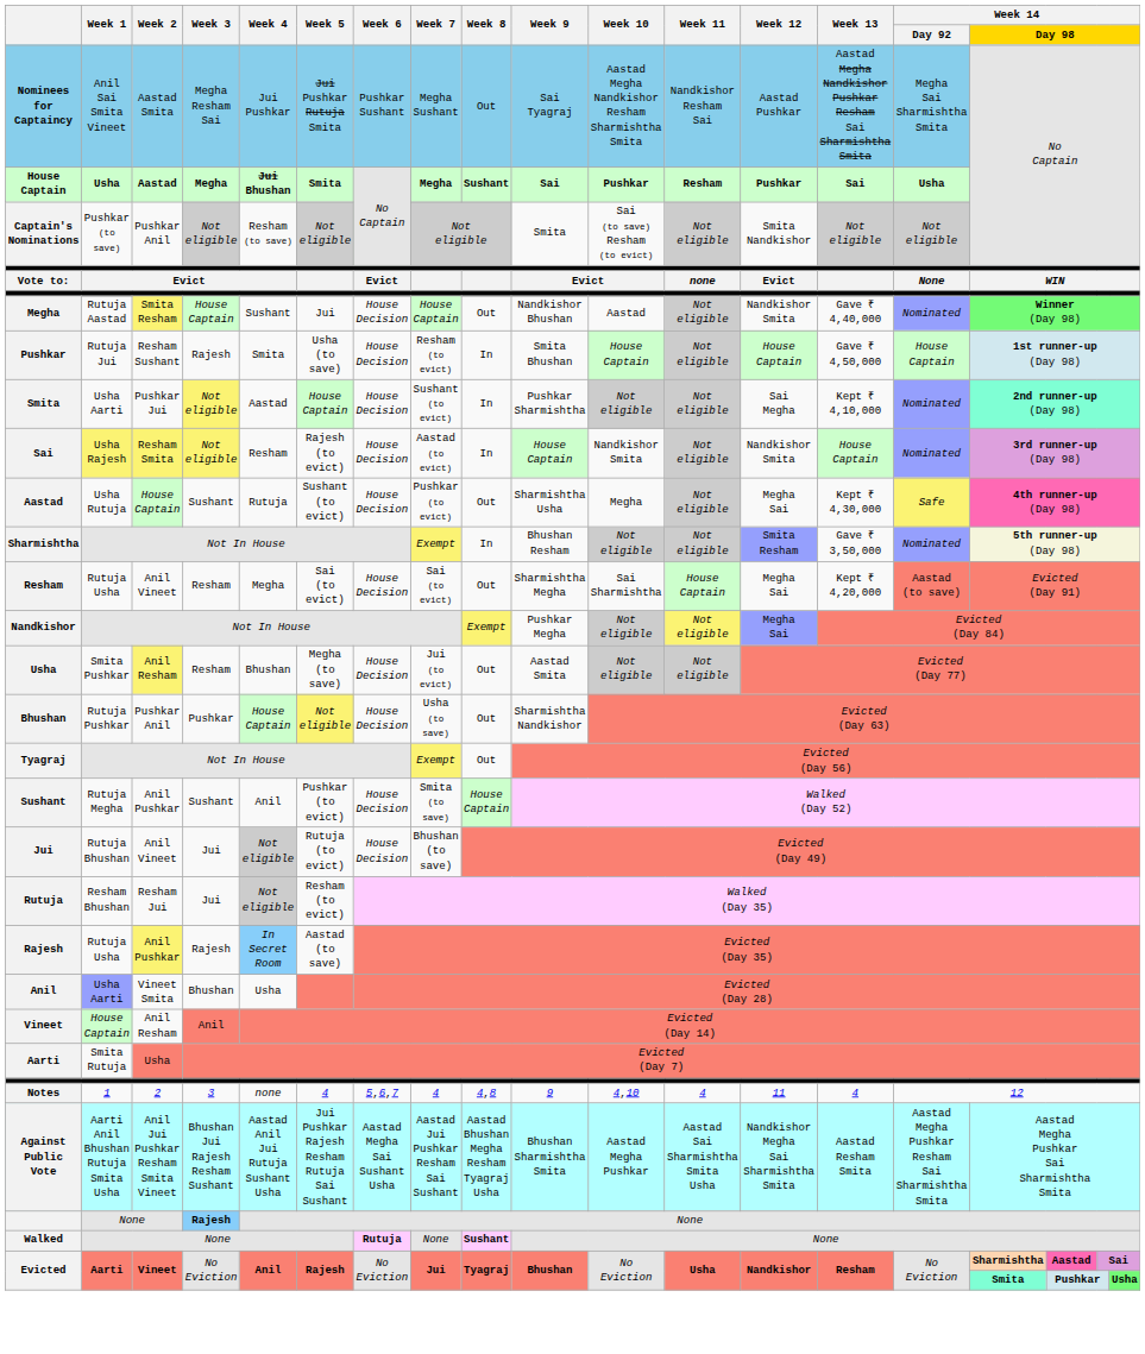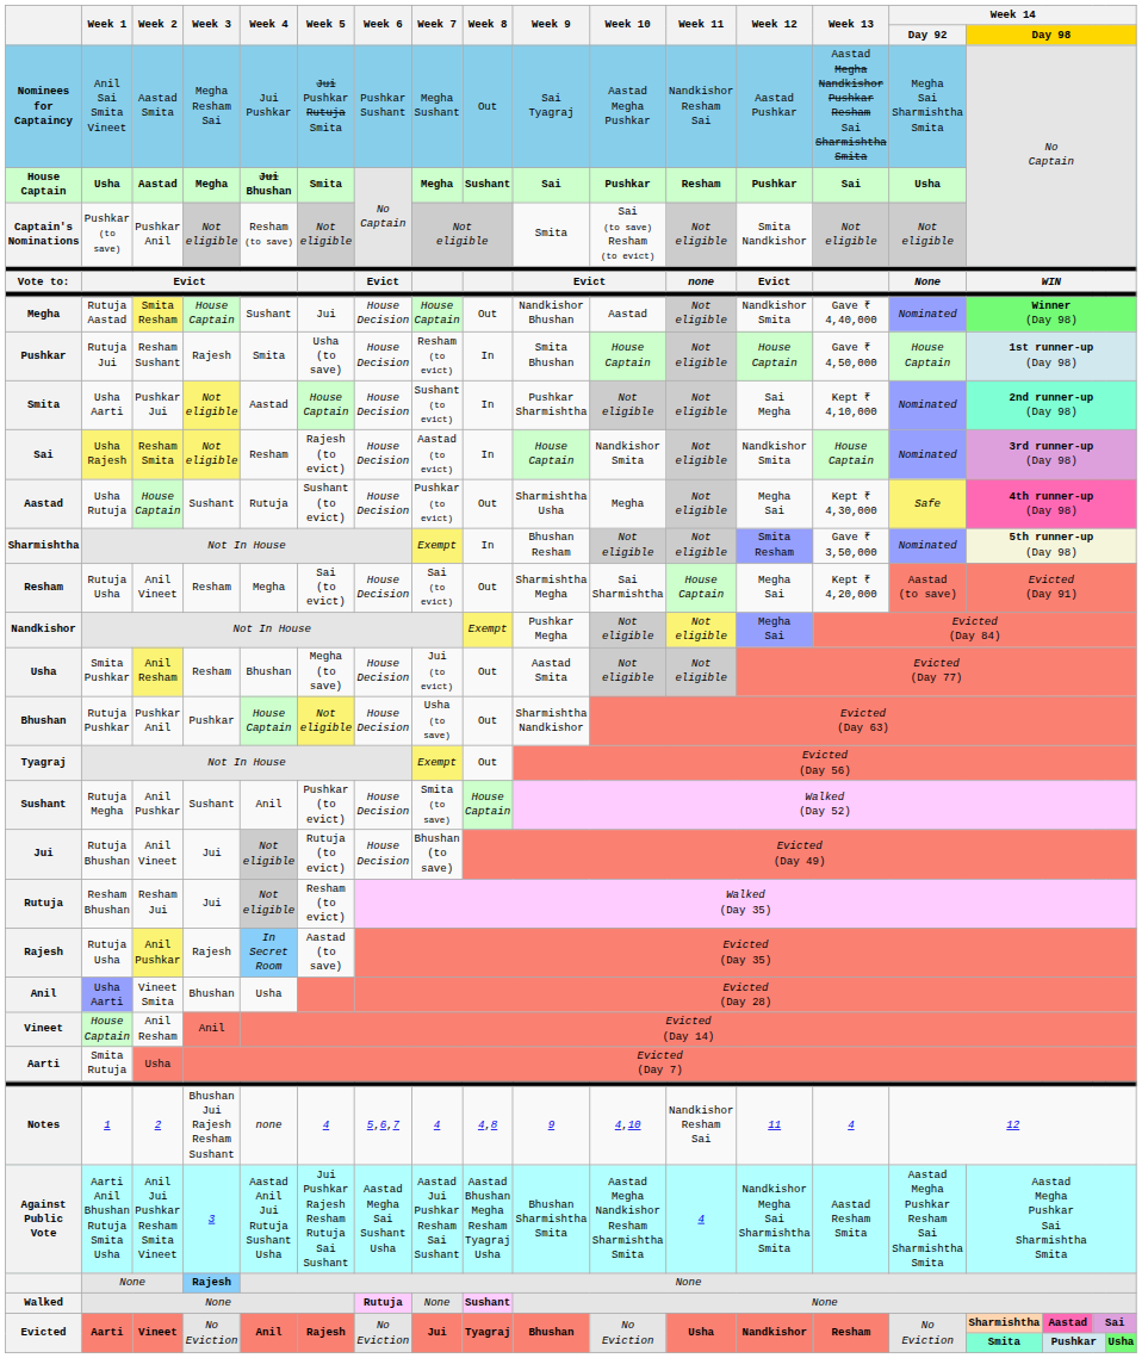Nominees for Captaincy | Week 10: Aastad Megha Nandkishor Resham Sharmishtha Smita -> Aastad Megha Pushkar
Notes | Week 3: 3 -> Bhushan Jui Rajesh Resham Sushant
Notes | Week 11: 4 -> Nandkishor Resham Sai
Against Public Vote | Week 3: Bhushan Jui Rajesh Resham Sushant -> 3
Against Public Vote | Week 10: Aastad Megha Pushkar -> Aastad Megha Nandkishor Resham Sharmishtha Smita
Against Public Vote | Week 11: Aastad Sai Sharmishtha Smita Usha -> 4
